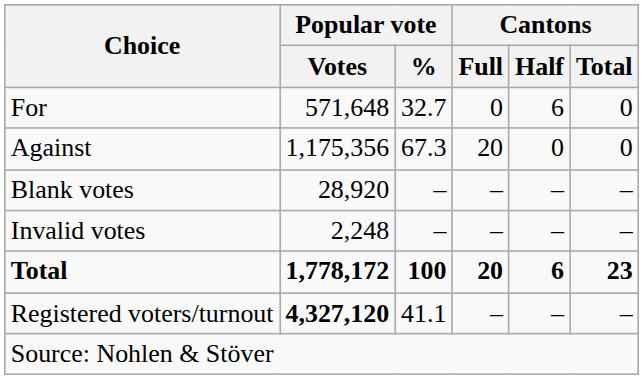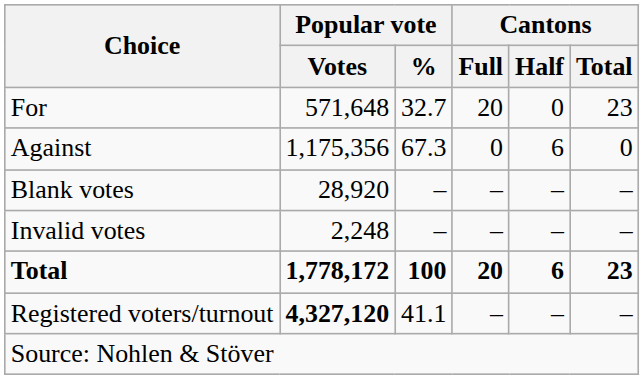For | Cantons / Full: 0 -> 20
For | Cantons / Half: 6 -> 0
For | Cantons / Total: 0 -> 23
Against | Cantons / Full: 20 -> 0
Against | Cantons / Half: 0 -> 6
